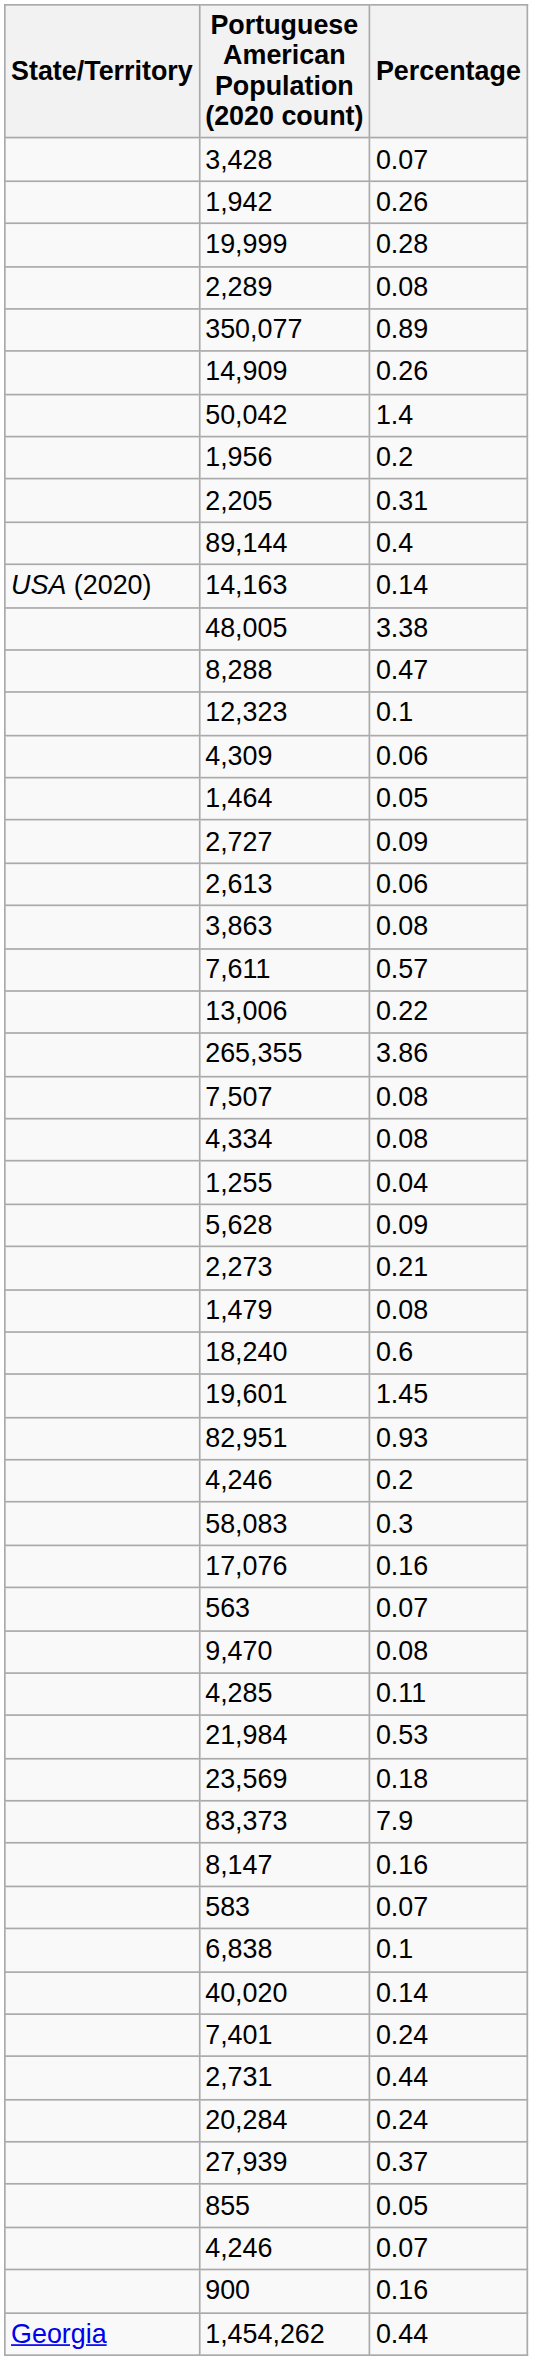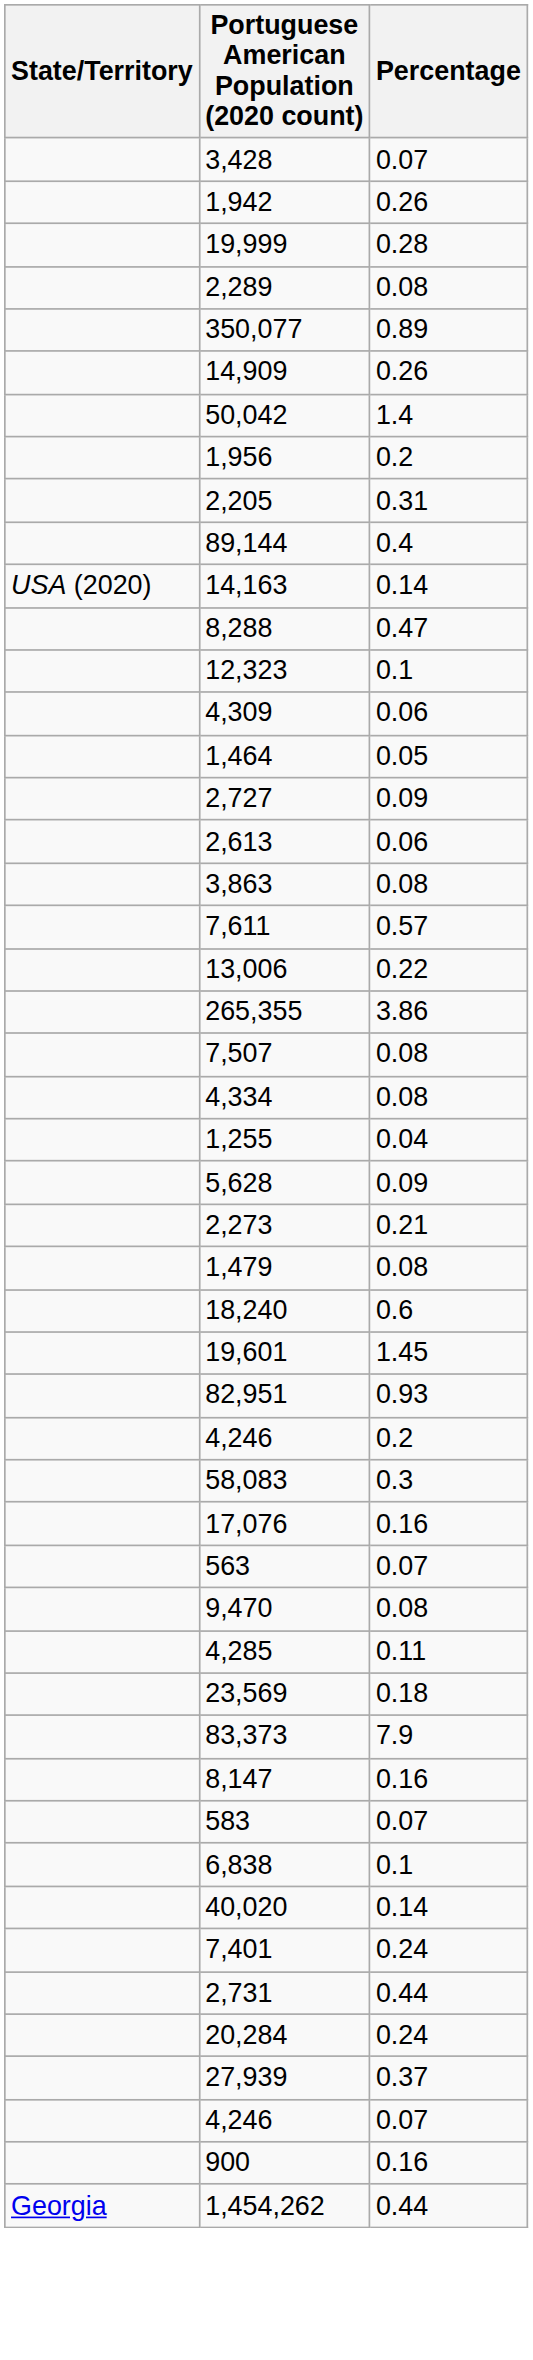- row: 48,005 | 3.38
- row: 21,984 | 0.53
- row: 855 | 0.05
